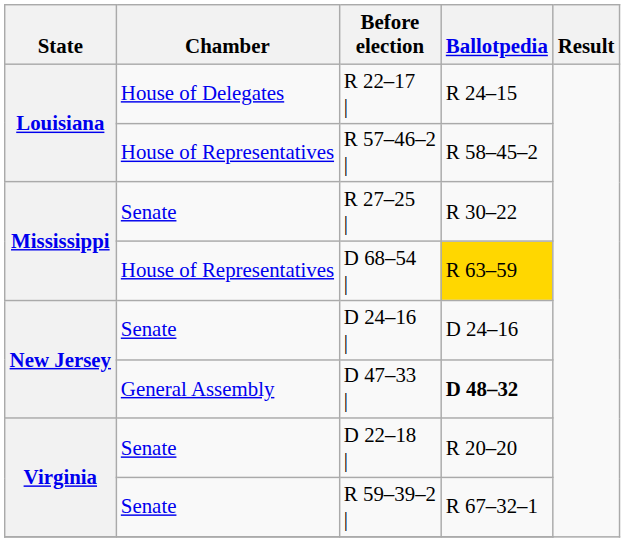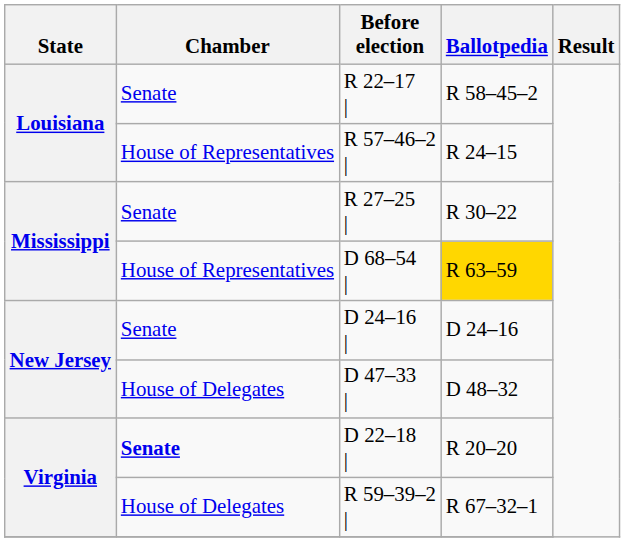R 22–17 | | Chamber: House of Delegates -> Senate
R 22–17 | | Ballotpedia: R 24–15 -> R 58–45–2
R 57–46–2 | | Ballotpedia: R 58–45–2 -> R 24–15
D 47–33 | | Chamber: General Assembly -> House of Delegates
D 47–33 | | Ballotpedia: bold -> normal
D 22–18 | | Chamber: normal -> bold
R 59–39–2 | | Chamber: Senate -> House of Delegates
